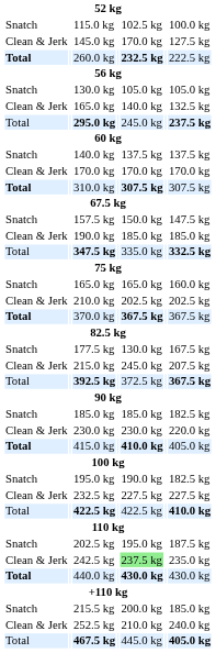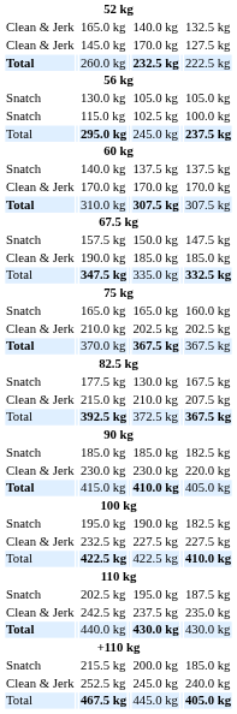rows swapped: 115.0 kg <-> Clean & Jerk / 165.0 kg
215.0 kg | column 5: 245.0 kg -> 210.0 kg
242.5 kg | column 5: lightgreen background -> no background
252.5 kg | column 5: 210.0 kg -> 245.0 kg
